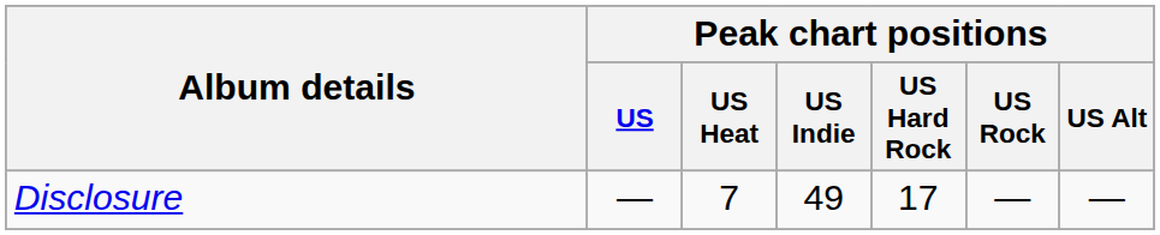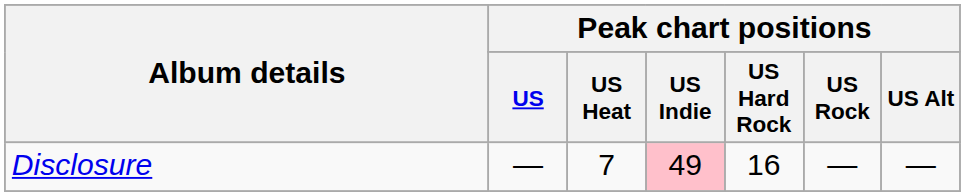Disclosure | Peak chart positions / US Indie: no background -> pink background
Disclosure | Peak chart positions / US Hard Rock: 17 -> 16
